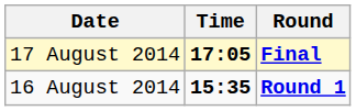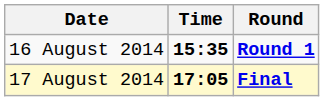rows swapped: 16 August 2014 <-> 17 August 2014
